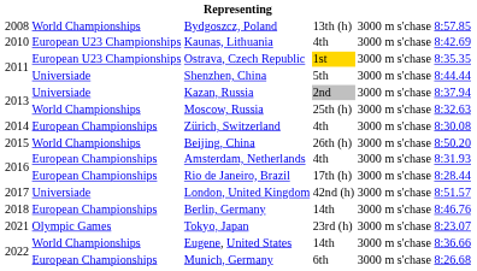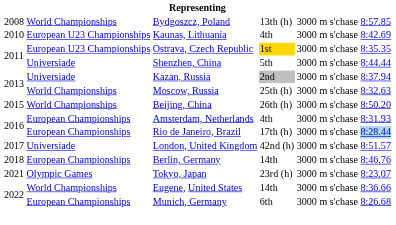- row: 2014 | European Championships | Zürich, Switzerland | 4th | 3000 m s'chase | 8:30.08
Rio de Janeiro, Brazil | column 6: no background -> lightblue background
